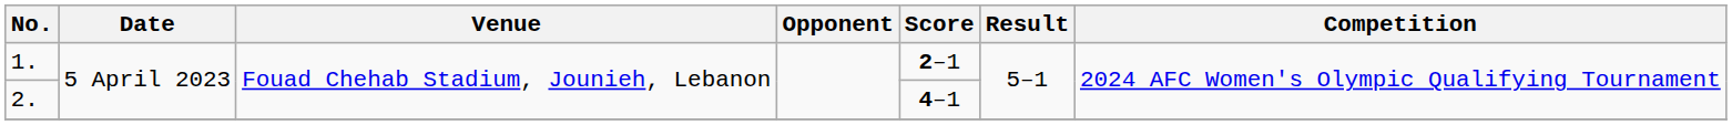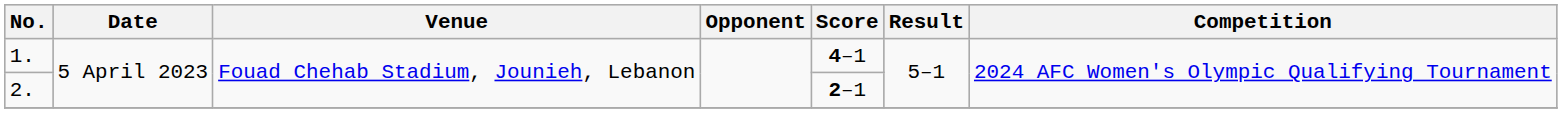1. | Score: 2–1 -> 4–1
2. | Score: 4–1 -> 2–1
